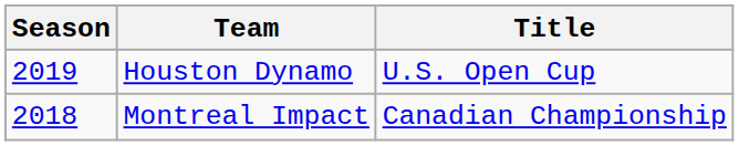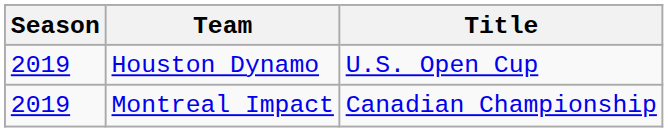Montreal Impact | Season: 2018 -> 2019
